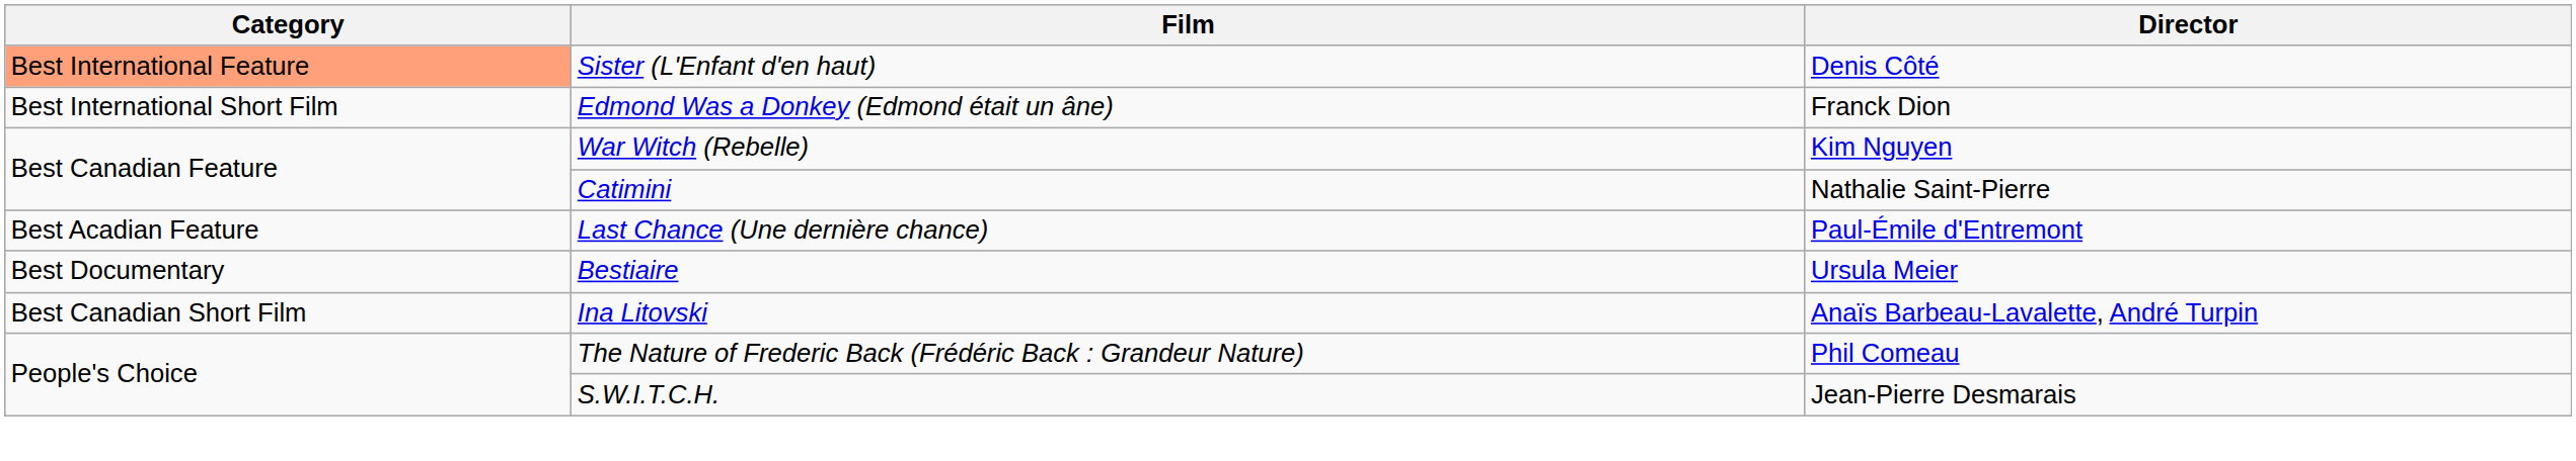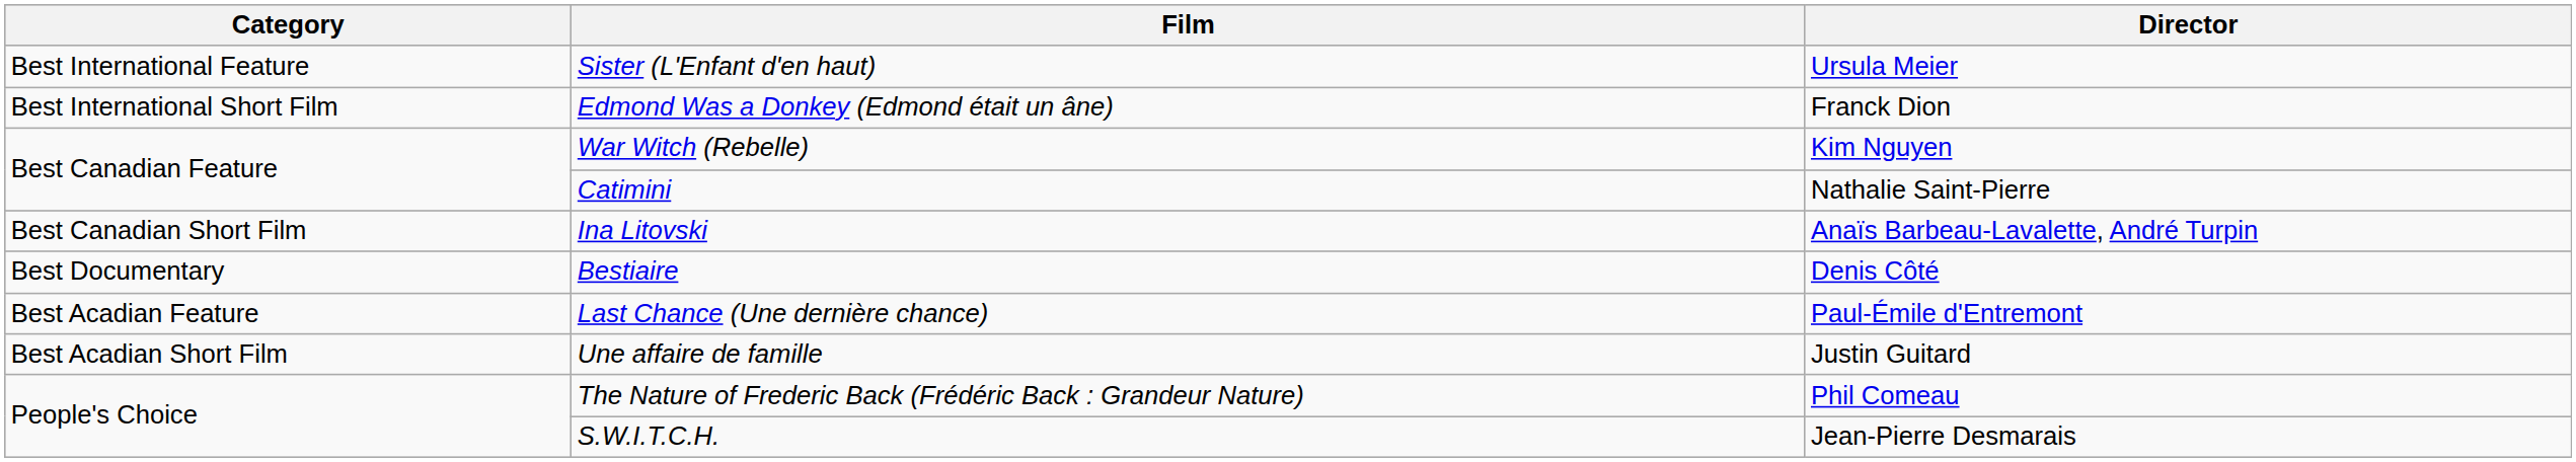Sister (L'Enfant d'en haut) | Category: lightsalmon background -> no background
Sister (L'Enfant d'en haut) | Director: Denis Côté -> Ursula Meier
rows swapped: Ina Litovski <-> Last Chance (Une dernière chance)
Bestiaire | Director: Ursula Meier -> Denis Côté
+ row: Best Acadian Short Film | Une affaire de famille | Justin Guitard
